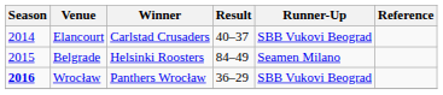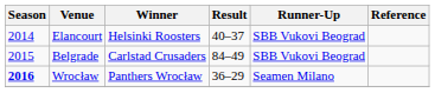Elancourt | Winner: Carlstad Crusaders -> Helsinki Roosters
Belgrade | Winner: Helsinki Roosters -> Carlstad Crusaders
Belgrade | Runner-Up: Seamen Milano -> SBB Vukovi Beograd
Wrocław | Runner-Up: SBB Vukovi Beograd -> Seamen Milano
